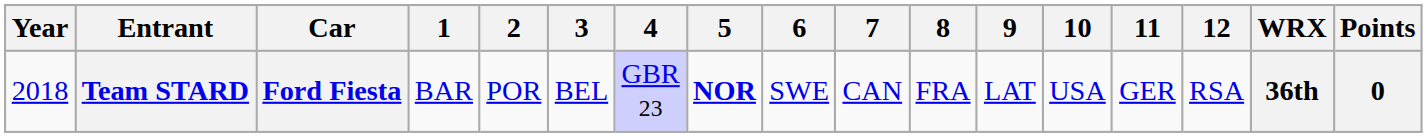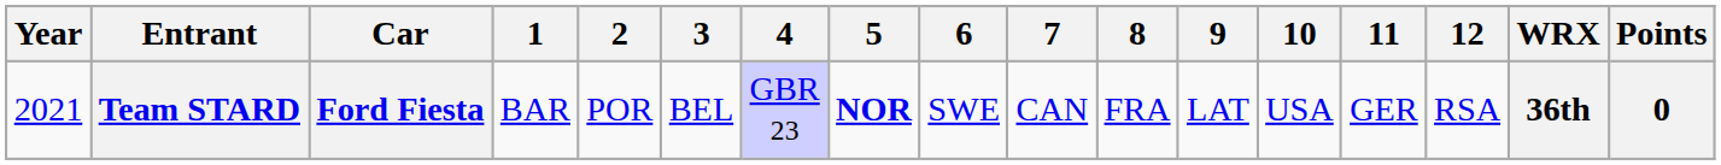Team STARD | Year: 2018 -> 2021
